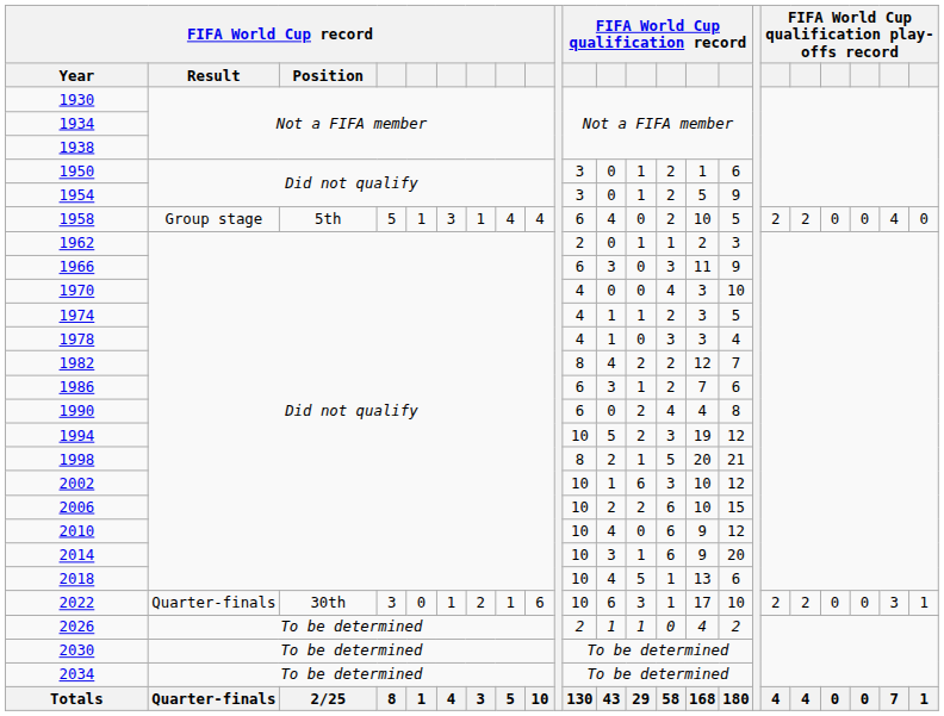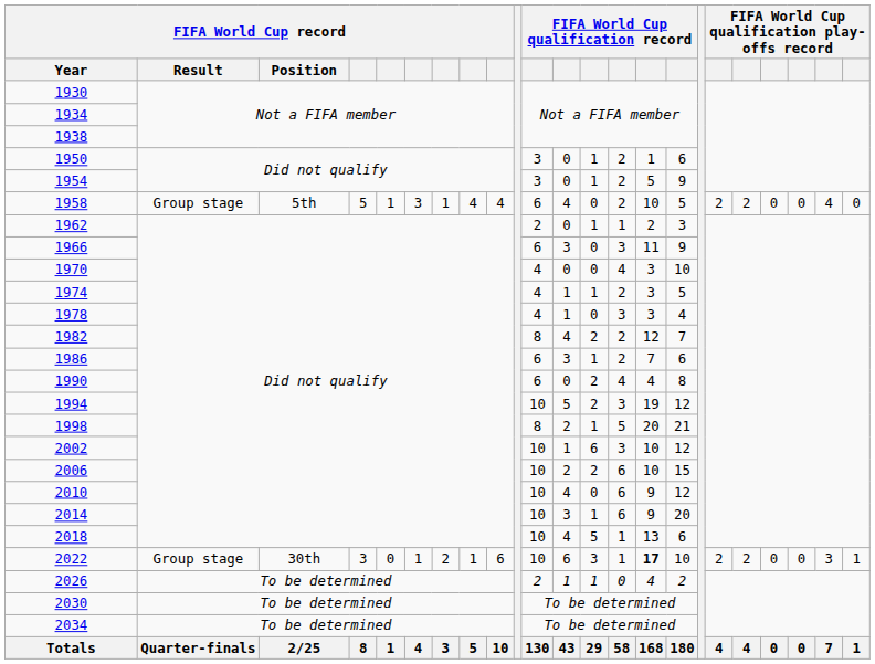2022 | FIFA World Cup record / Result: Quarter-finals -> Group stage
2022 | column 15: normal -> bold
